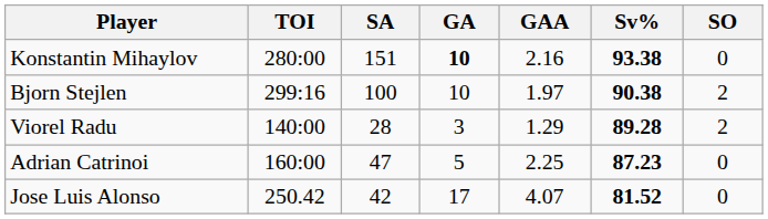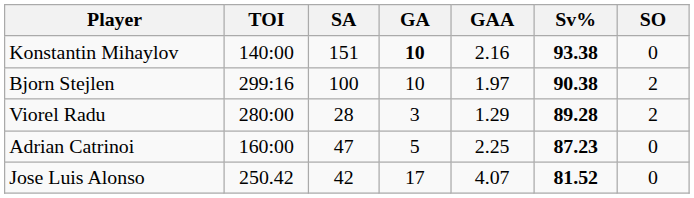Konstantin Mihaylov | TOI: 280:00 -> 140:00
Viorel Radu | TOI: 140:00 -> 280:00
